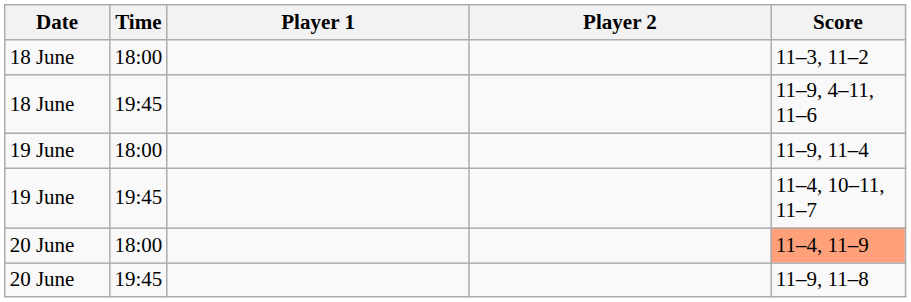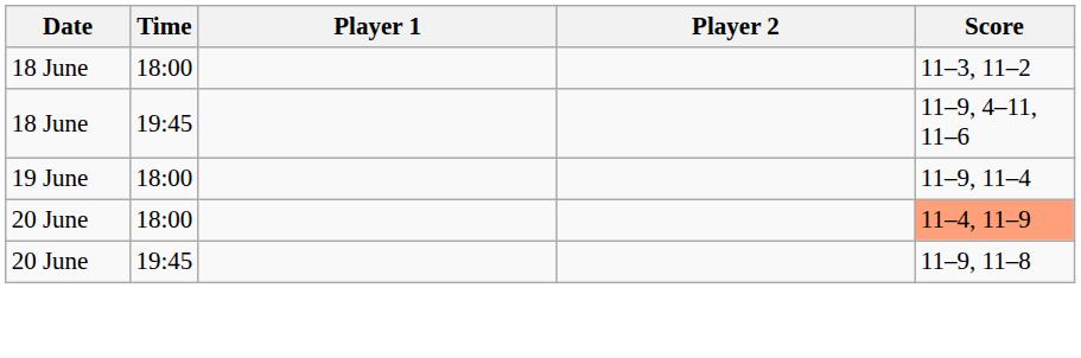- row: 19 June | 19:45 | 11–4, 10–11, 11–7
